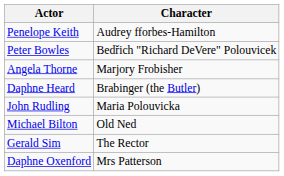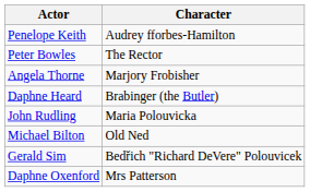Peter Bowles | Character: Bedřich "Richard DeVere" Polouvicek -> The Rector
Gerald Sim | Character: The Rector -> Bedřich "Richard DeVere" Polouvicek
